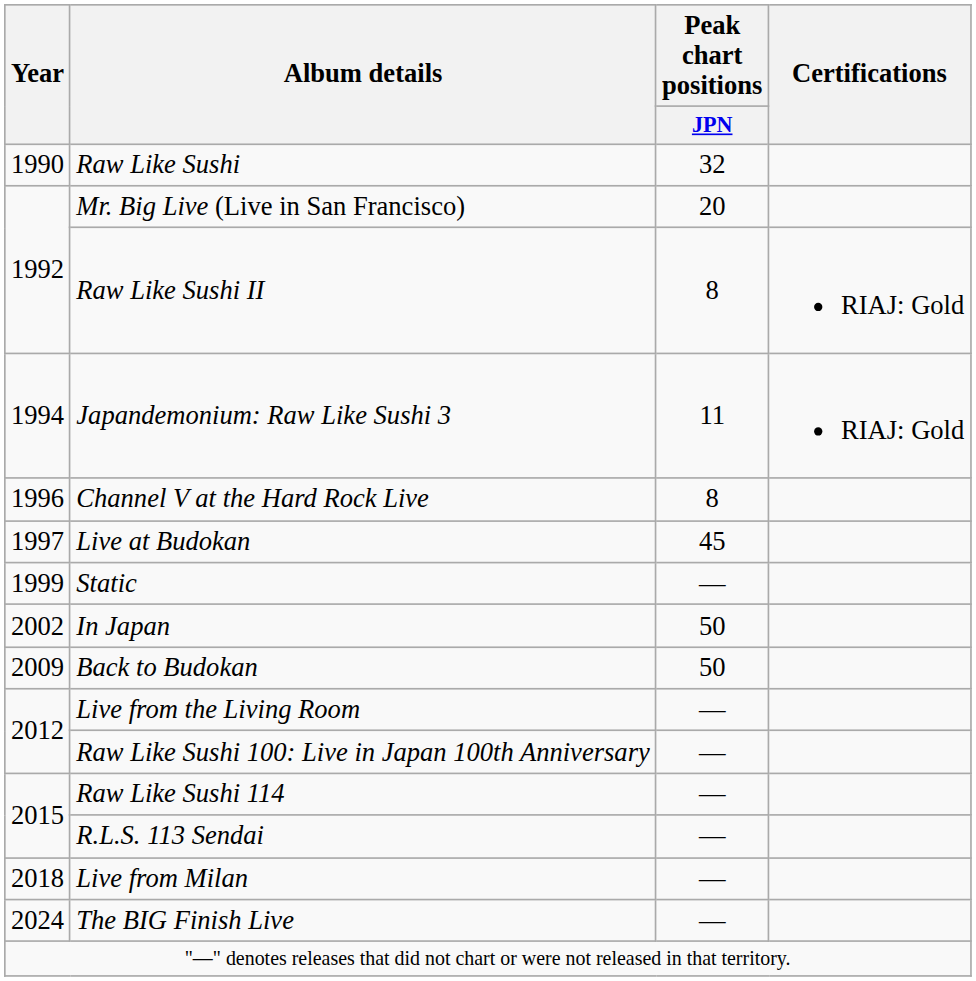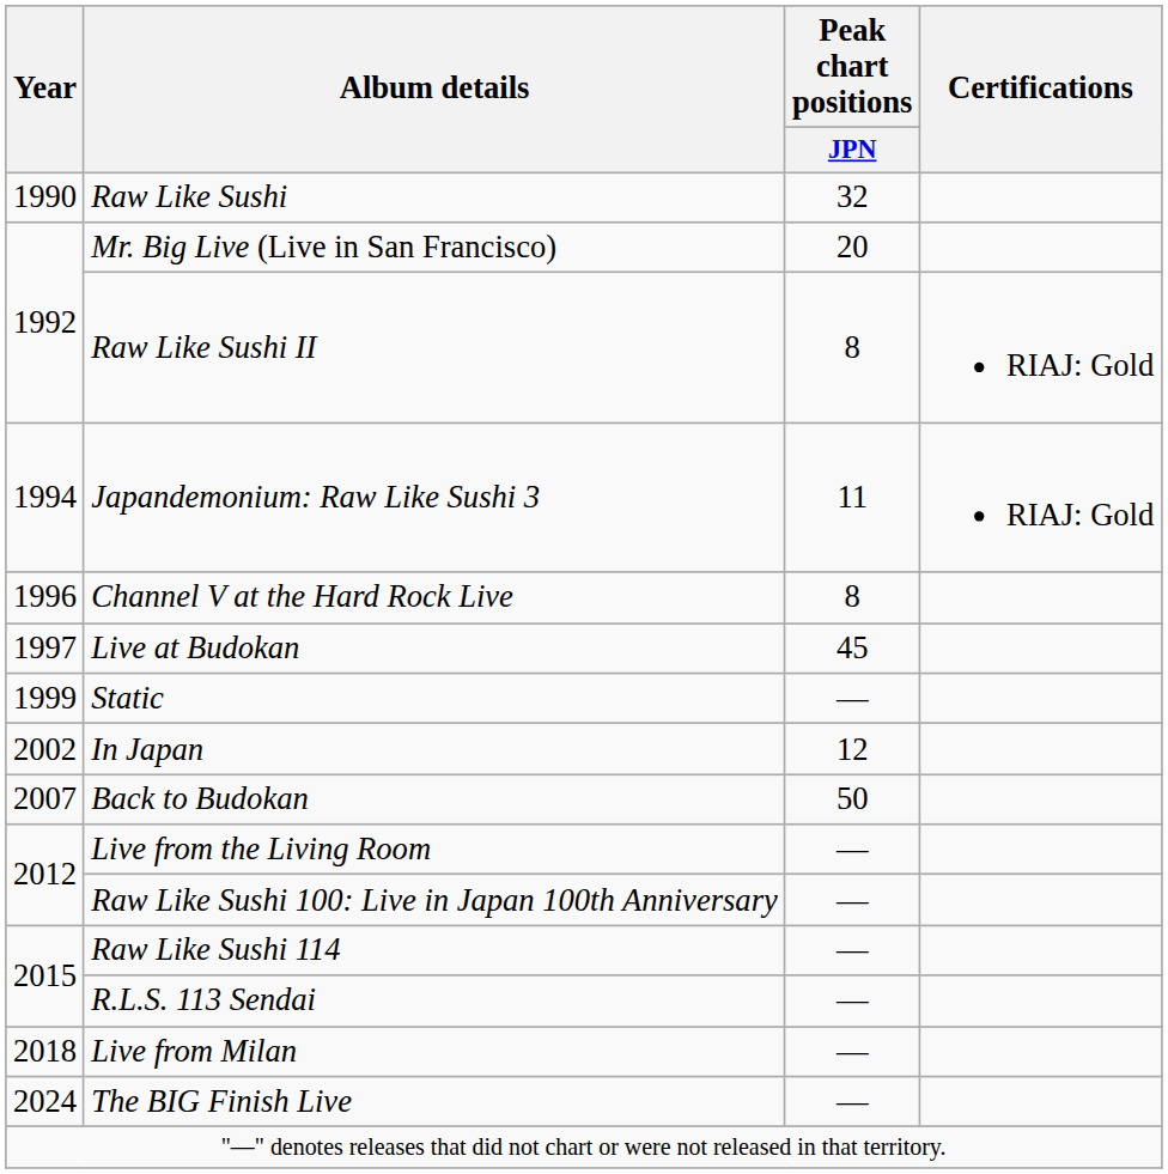In Japan | Peak chart positions / JPN: 50 -> 12
Back to Budokan | Year: 2009 -> 2007
